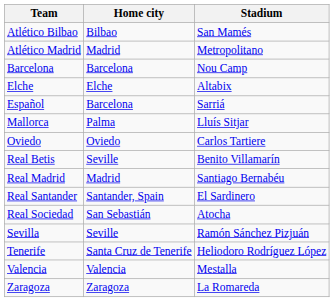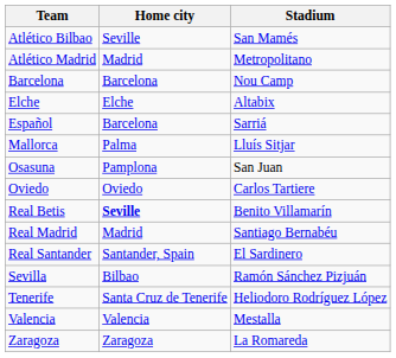Atlético Bilbao | Home city: Bilbao -> Seville
+ row: Osasuna | Pamplona | San Juan
Real Betis | Home city: normal -> bold
- row: Real Sociedad | San Sebastián | Atocha
Sevilla | Home city: Seville -> Bilbao
